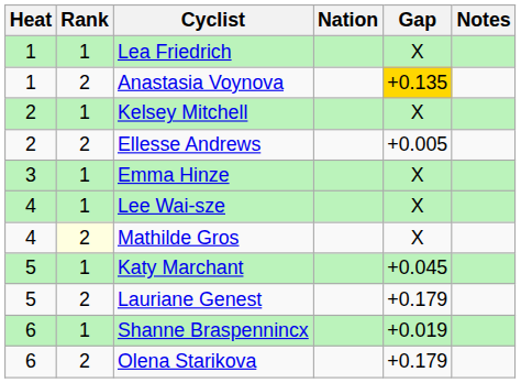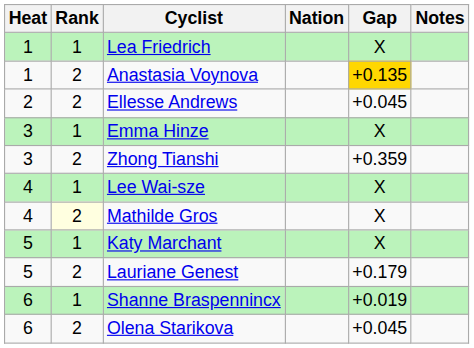- row: 2 | 1 | Kelsey Mitchell | X
Ellesse Andrews | Gap: +0.005 -> +0.045
+ row: 3 | 2 | Zhong Tianshi | +0.359
Katy Marchant | Gap: +0.045 -> X
Olena Starikova | Gap: +0.179 -> +0.045
